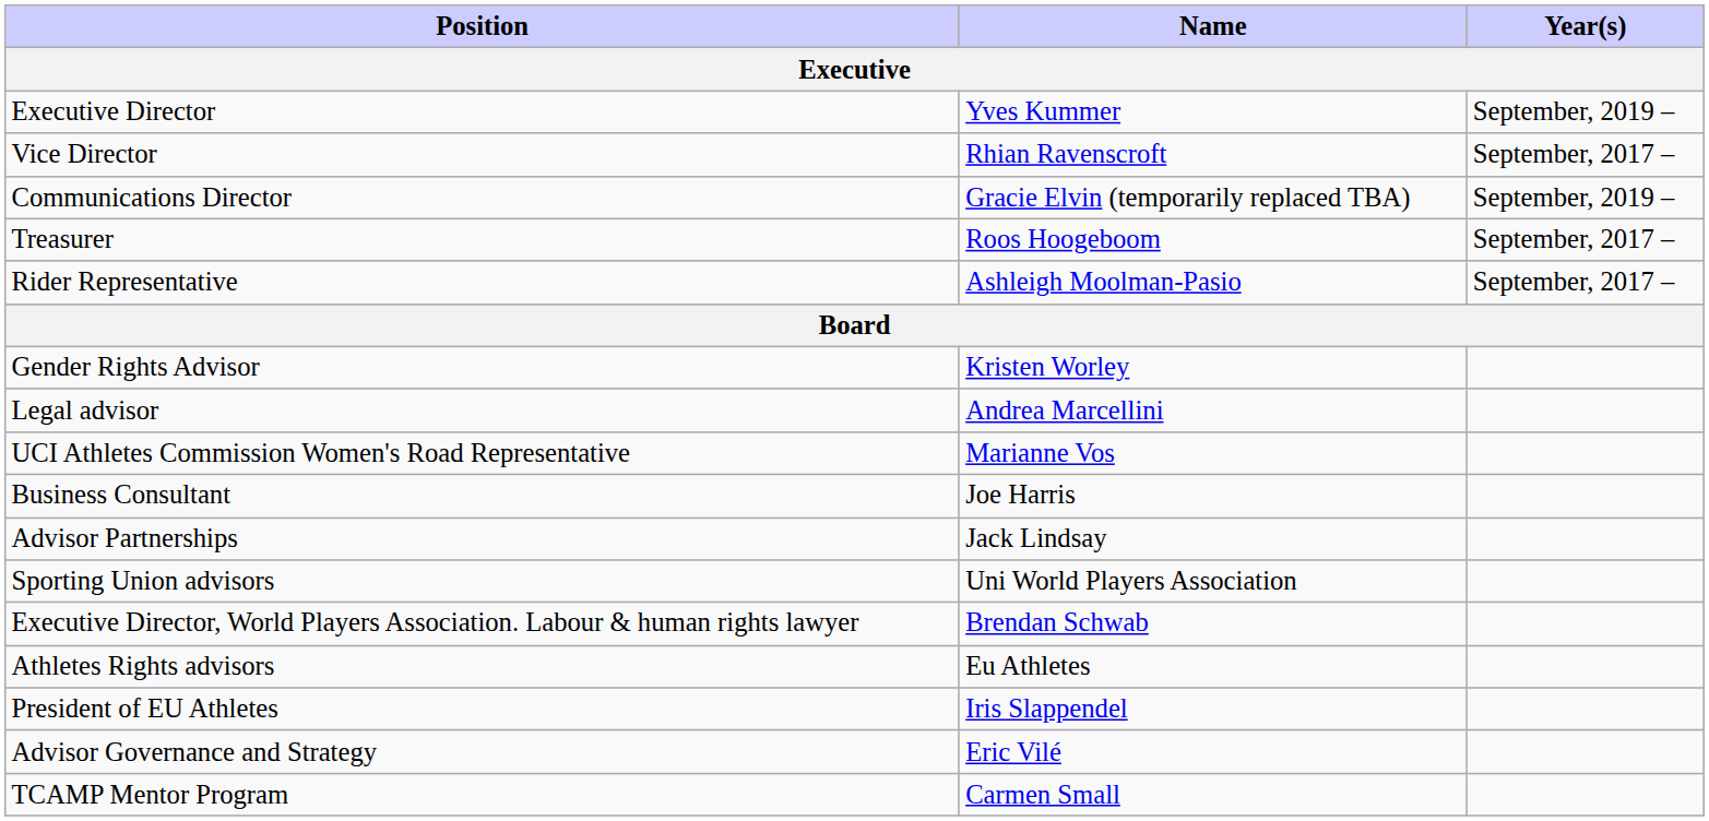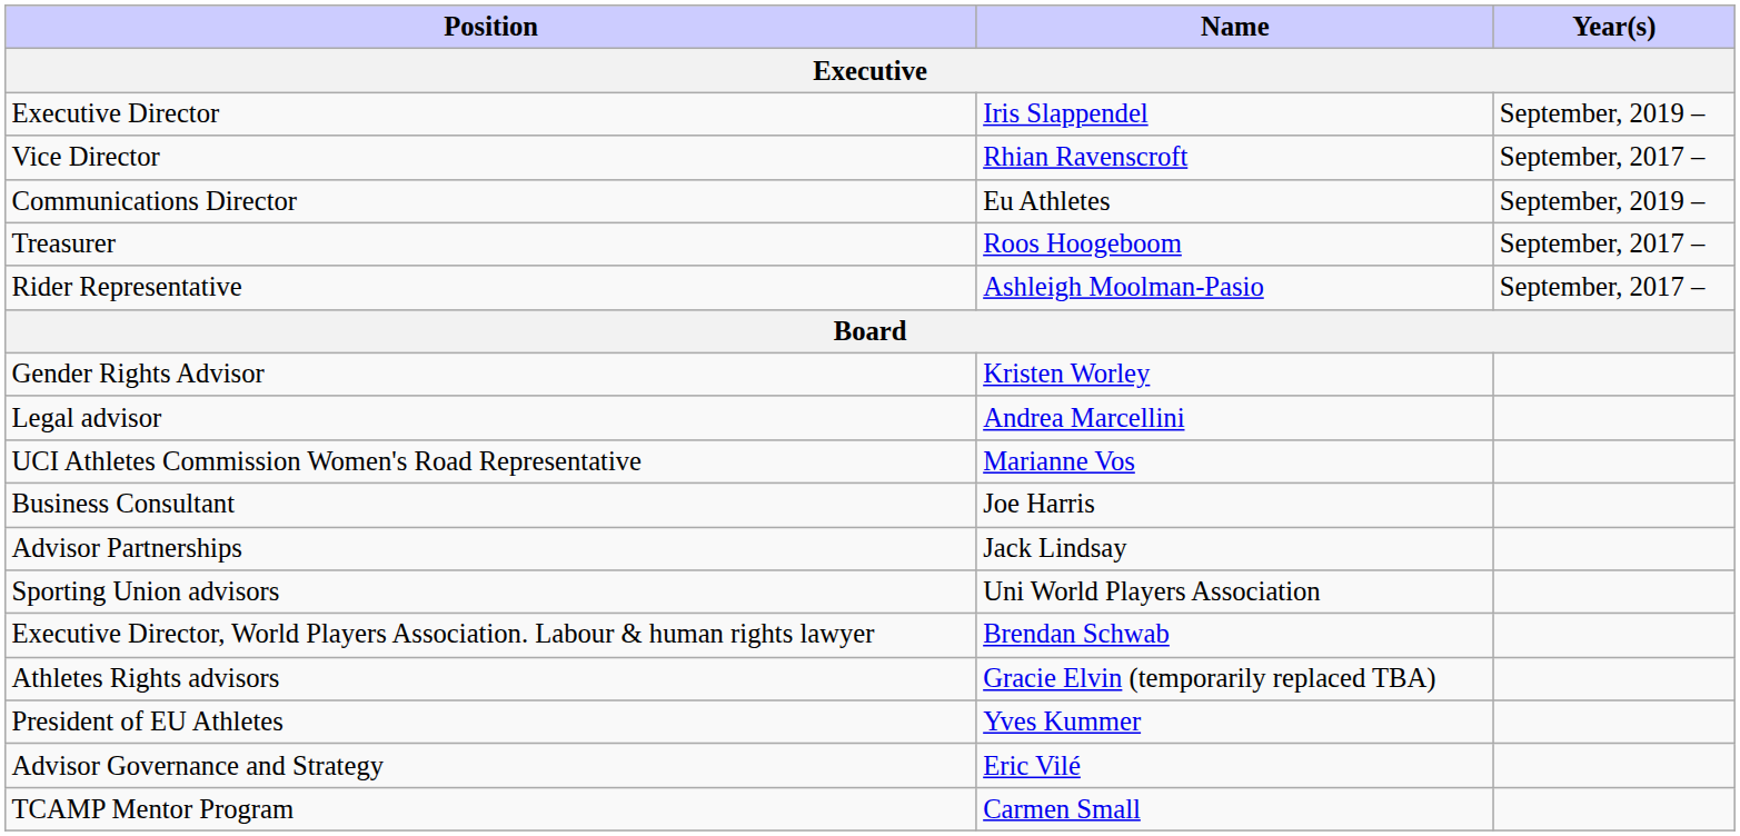Executive Director | Name: Yves Kummer -> Iris Slappendel
Communications Director | Name: Gracie Elvin (temporarily replaced TBA) -> Eu Athletes
Athletes Rights advisors | Name: Eu Athletes -> Gracie Elvin (temporarily replaced TBA)
President of EU Athletes | Name: Iris Slappendel -> Yves Kummer
